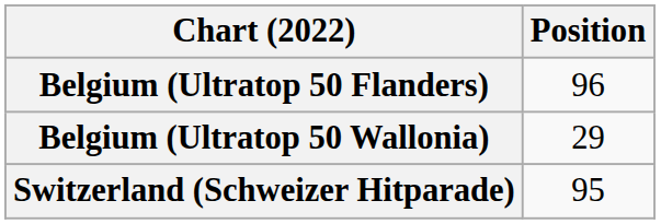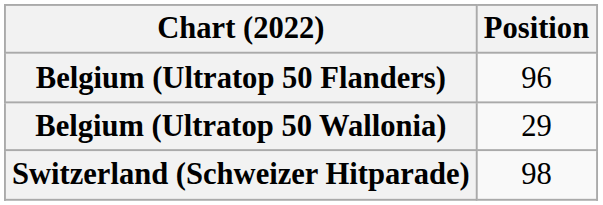Switzerland (Schweizer Hitparade) | Position: 95 -> 98
